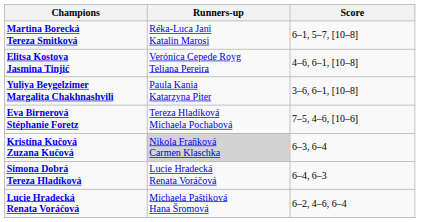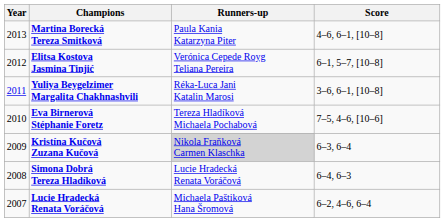+ column: Year | 2013 | 2012 | 2011 | 2010 | 2009 | 2008 | 2007
Martina Borecká Tereza Smitková | Runners-up: Réka-Luca Jani Katalin Marosi -> Paula Kania Katarzyna Piter
Martina Borecká Tereza Smitková | Score: 6–1, 5–7, [10–8] -> 4–6, 6–1, [10–8]
Elitsa Kostova Jasmina Tinjić | Score: 4–6, 6–1, [10–8] -> 6–1, 5–7, [10–8]
Yuliya Beygelzimer Margalita Chakhnashvili | Runners-up: Paula Kania Katarzyna Piter -> Réka-Luca Jani Katalin Marosi
